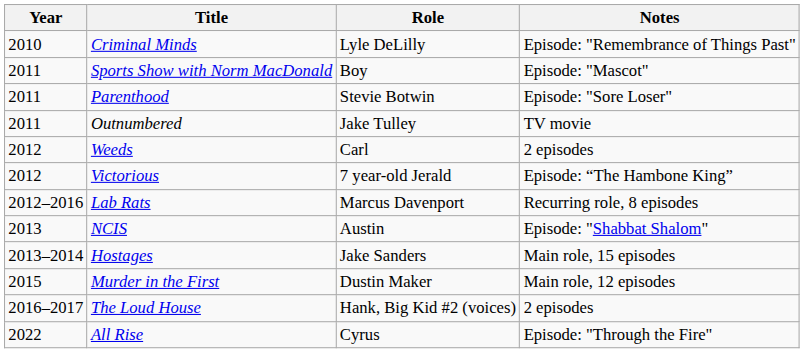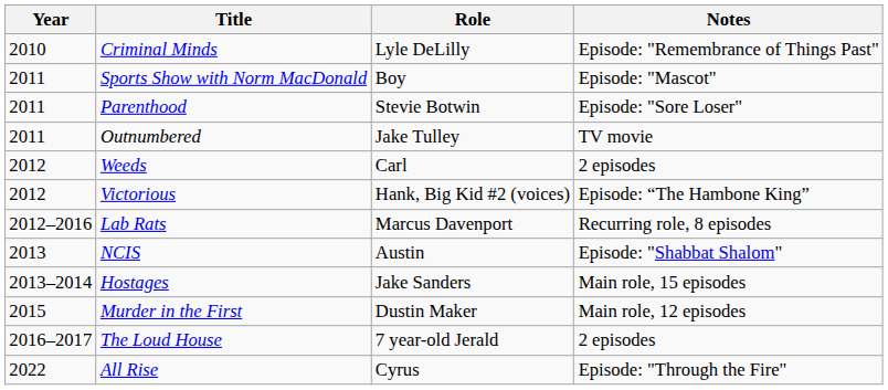Victorious | Role: 7 year-old Jerald -> Hank, Big Kid #2 (voices)
The Loud House | Role: Hank, Big Kid #2 (voices) -> 7 year-old Jerald
